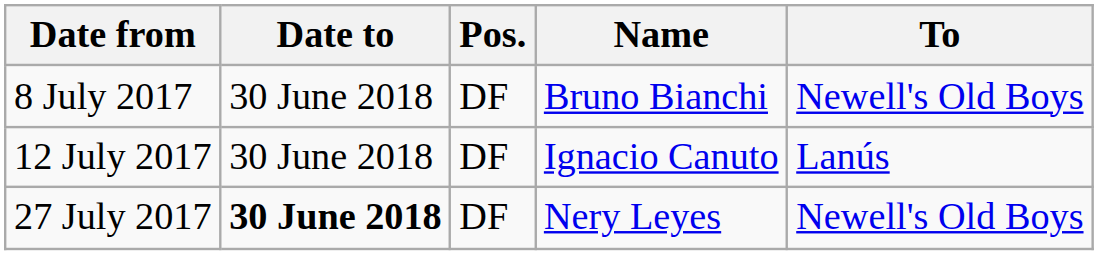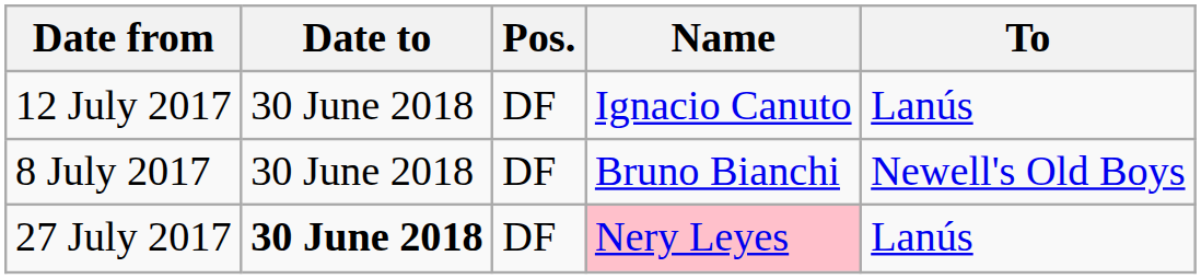rows swapped: 8 July 2017 <-> 12 July 2017
27 July 2017 | Name: no background -> pink background
27 July 2017 | To: Newell's Old Boys -> Lanús
